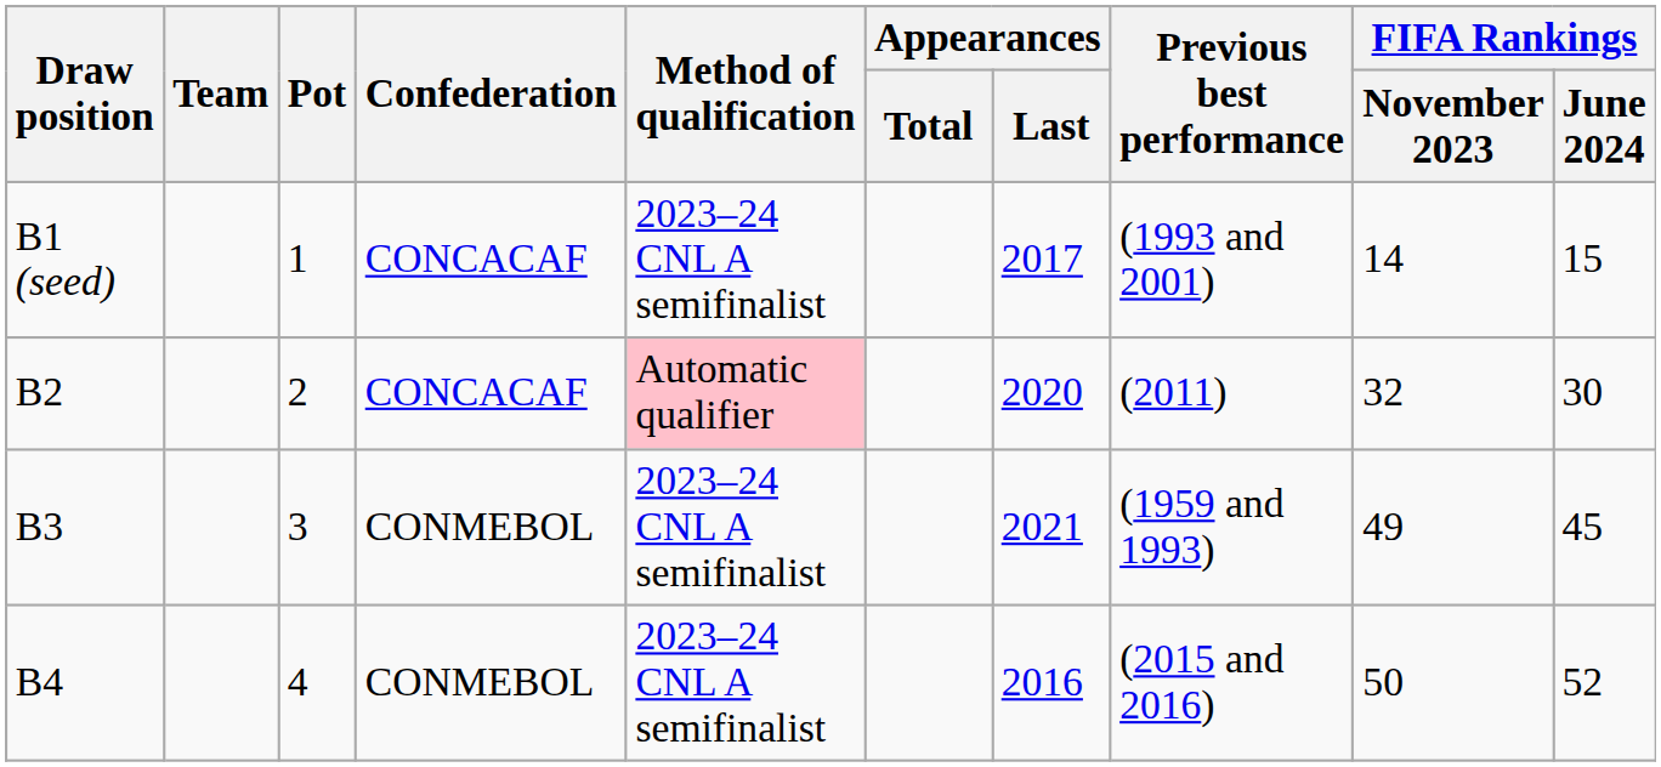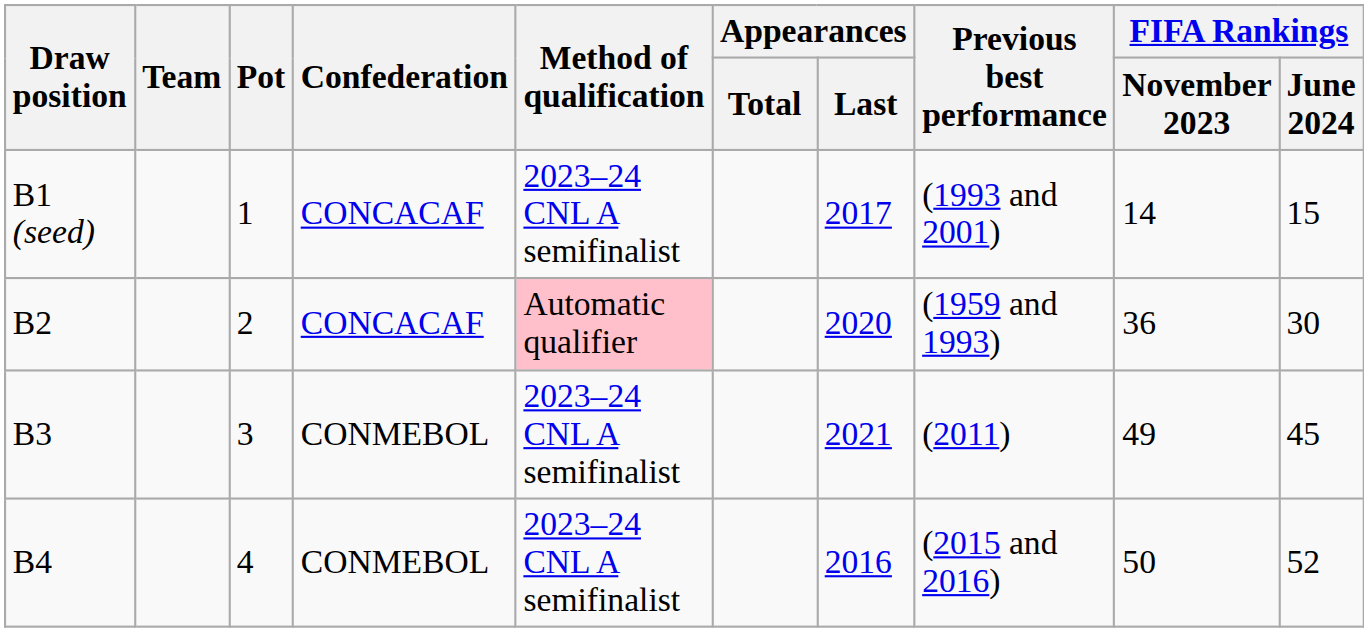B2 | Previous best performance: (2011) -> (1959 and 1993)
B2 | FIFA Rankings / November 2023: 32 -> 36
B3 | Previous best performance: (1959 and 1993) -> (2011)
